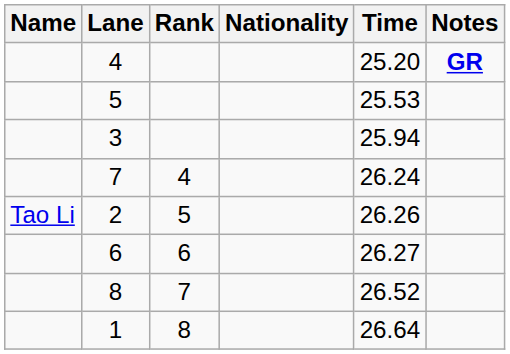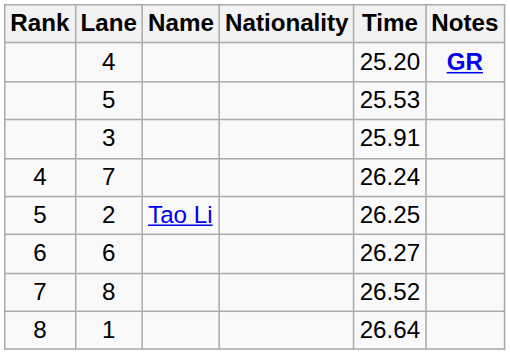columns swapped: Rank <-> Name
3 | Time: 25.94 -> 25.91
2 | Time: 26.26 -> 26.25
